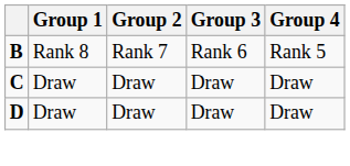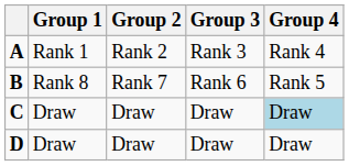+ row: A | Rank 1 | Rank 2 | Rank 3 | Rank 4
C | Group 4: no background -> lightblue background
